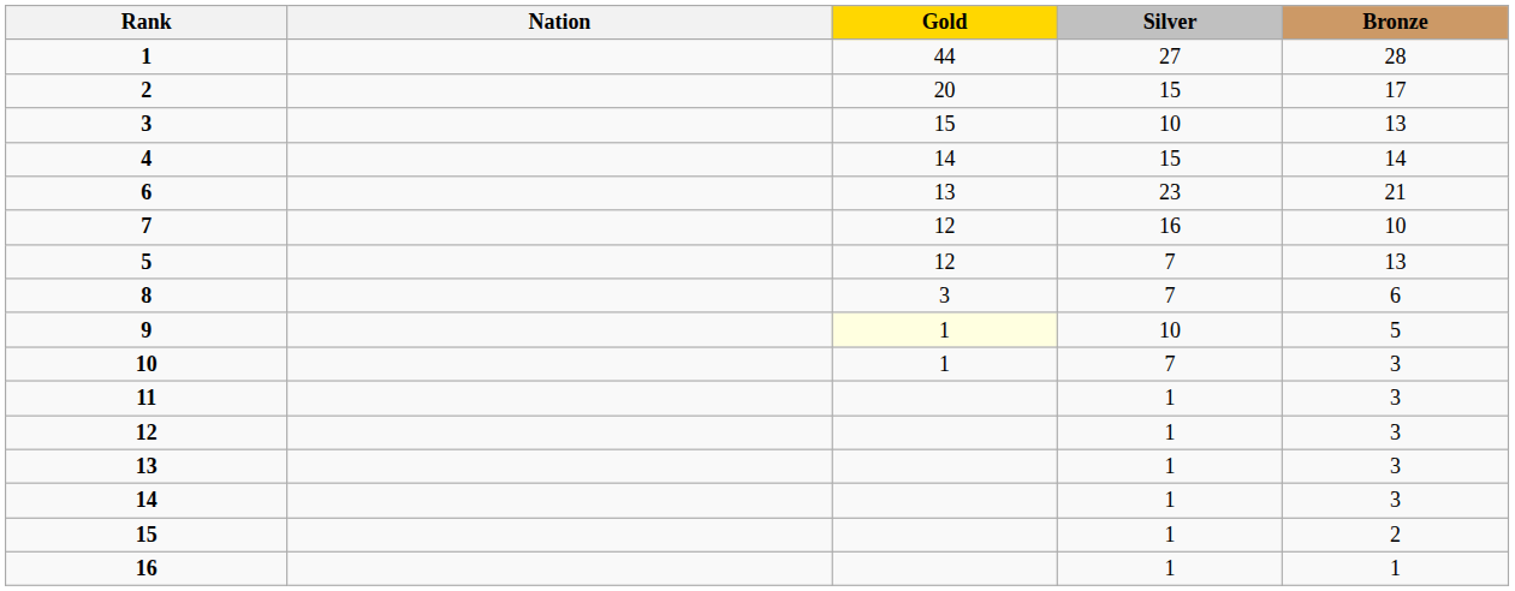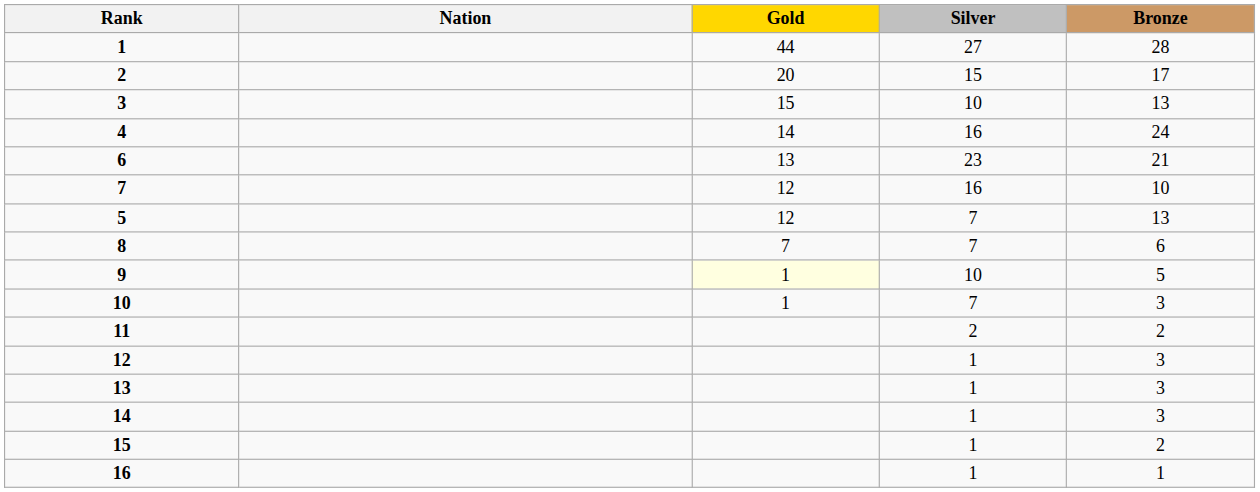4 | Silver: 15 -> 16
4 | Bronze: 14 -> 24
8 | Gold: 3 -> 7
11 | Silver: 1 -> 2
11 | Bronze: 3 -> 2
